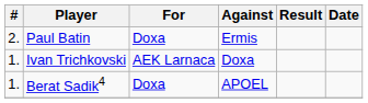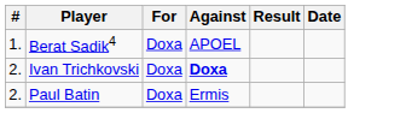rows swapped: Berat Sadik4 <-> Paul Batin
Ivan Trichkovski | #: 1. -> 2.
Ivan Trichkovski | For: AEK Larnaca -> Doxa
Ivan Trichkovski | Against: normal -> bold
